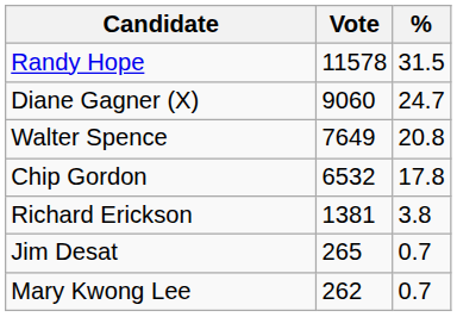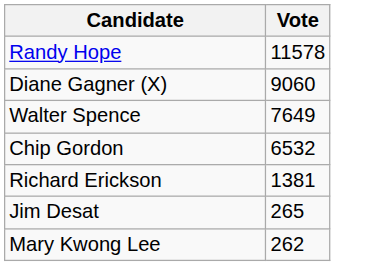- column: % | 31.5 | 24.7 | 20.8 | 17.8 | 3.8 | 0.7 | 0.7
